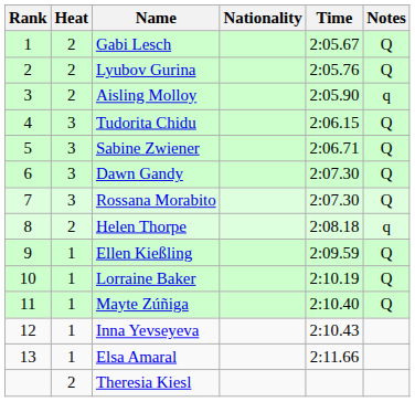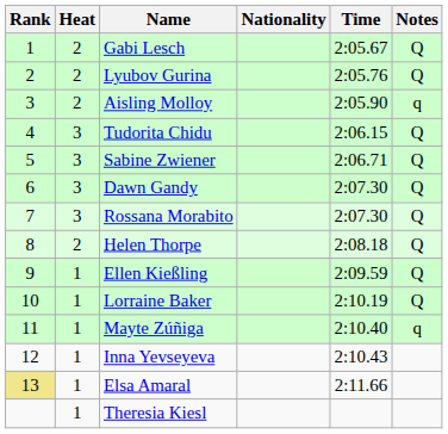Helen Thorpe | Notes: q -> Q
Mayte Zúñiga | Notes: Q -> q
Elsa Amaral | Rank: no background -> khaki background
Theresia Kiesl | Heat: 2 -> 1
